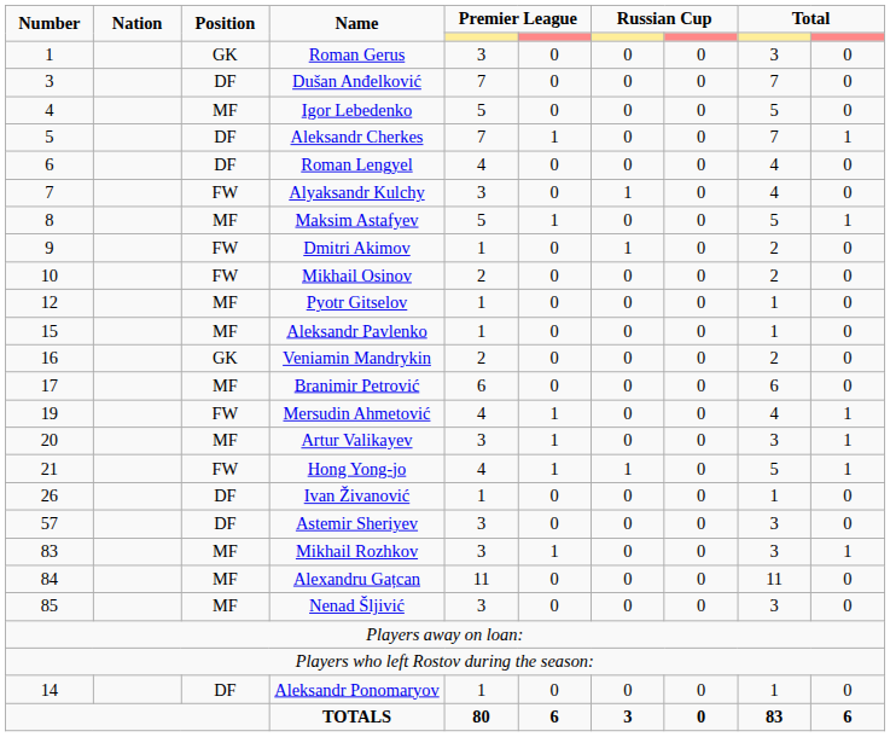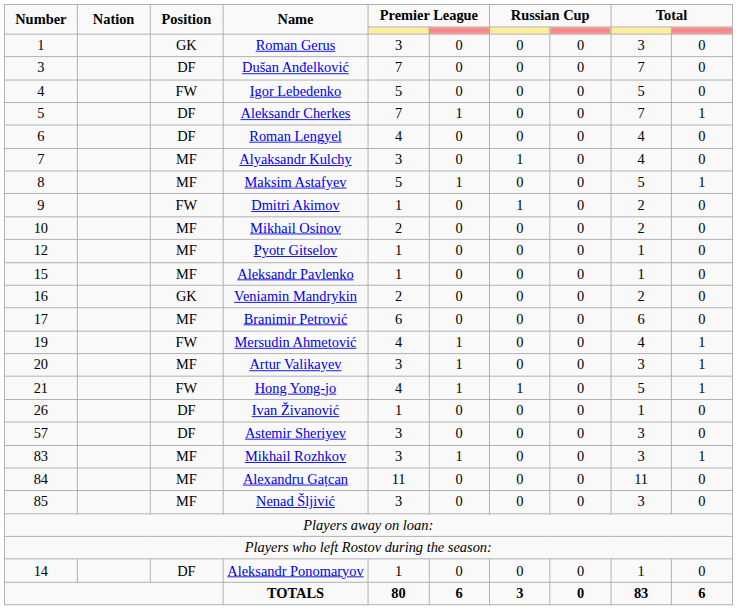Igor Lebedenko | Position: MF -> FW
Alyaksandr Kulchy | Position: FW -> MF
Mikhail Osinov | Position: FW -> MF
